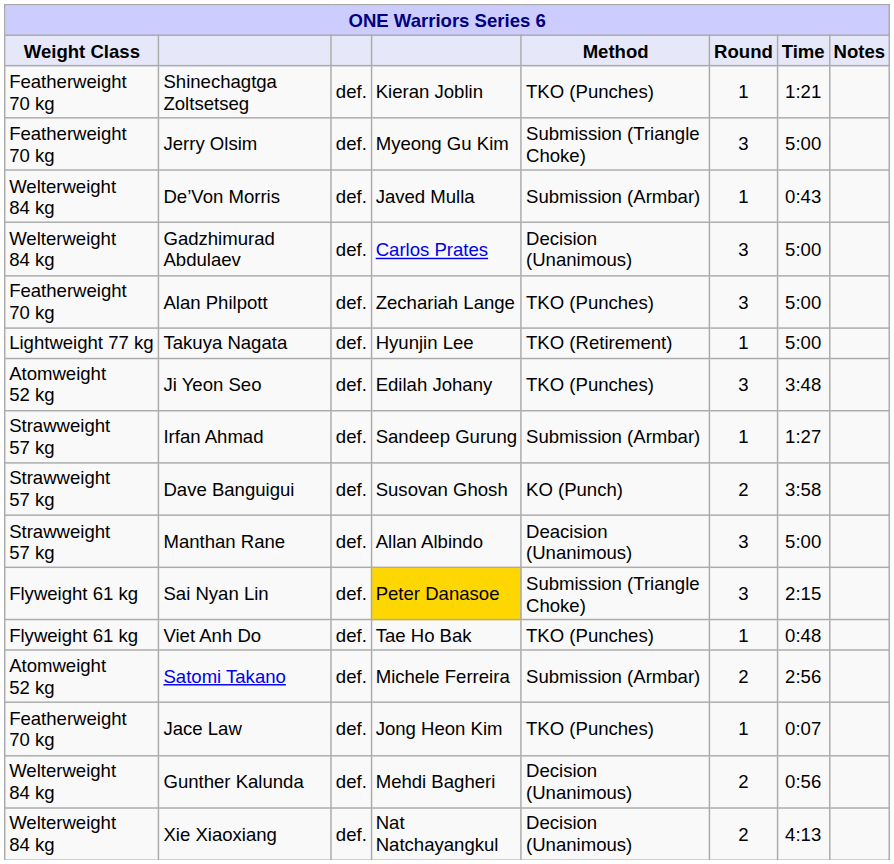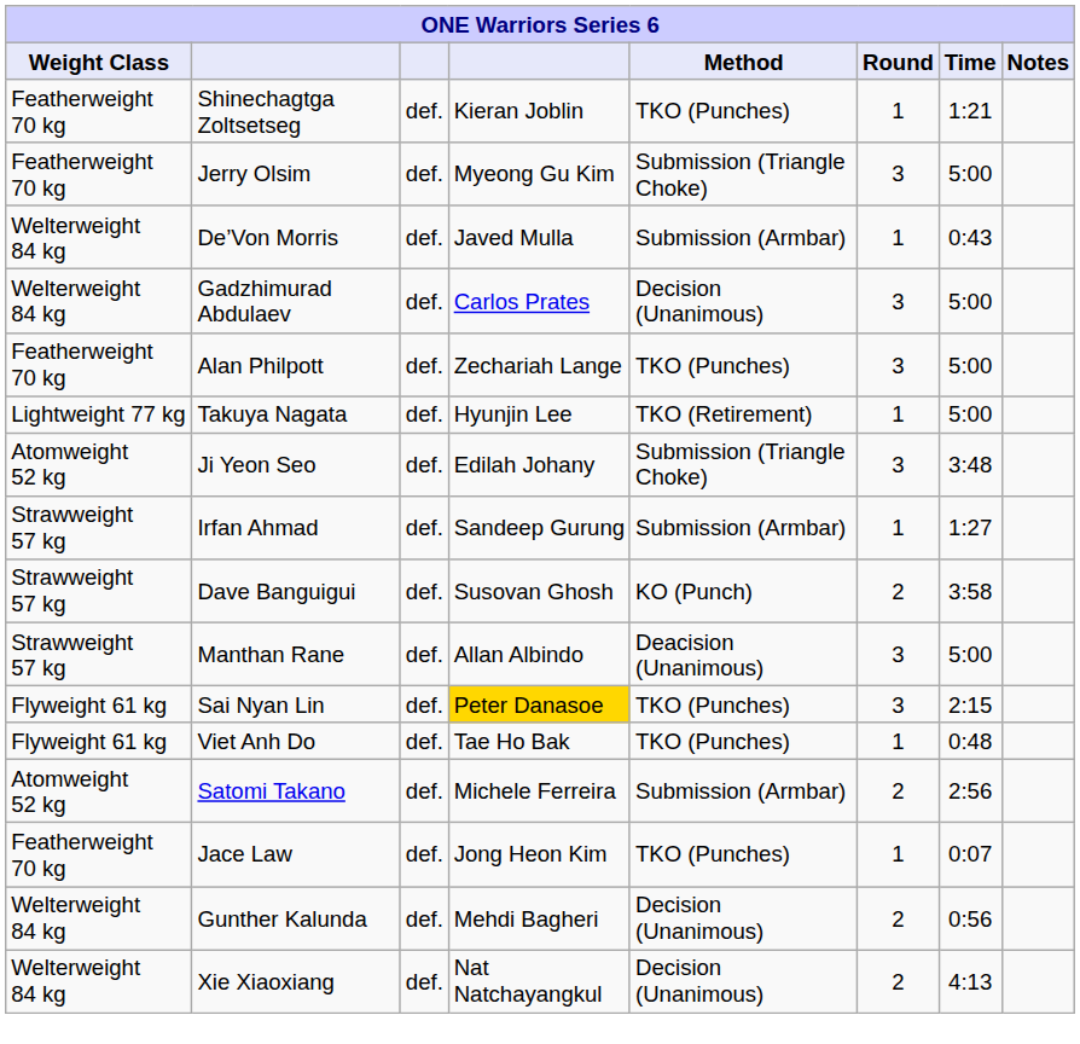Ji Yeon Seo | Method: TKO (Punches) -> Submission (Triangle Choke)
Sai Nyan Lin | Method: Submission (Triangle Choke) -> TKO (Punches)
